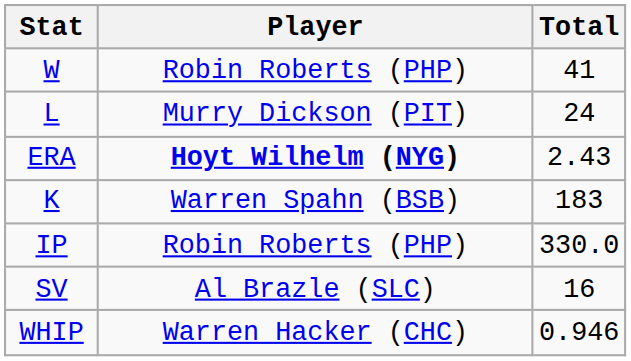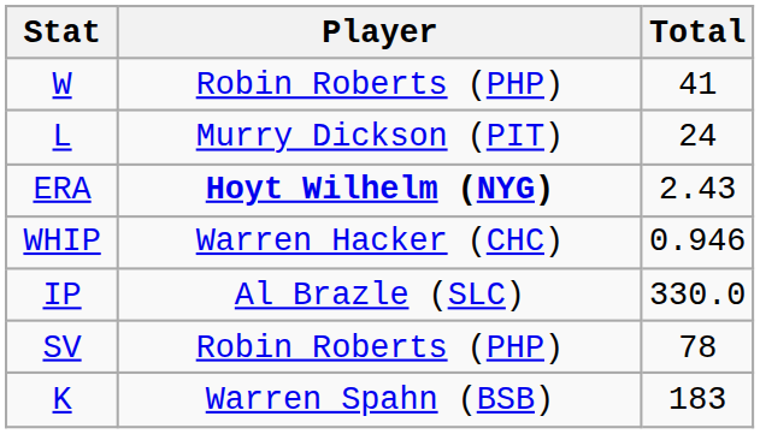rows swapped: K <-> WHIP
IP | Player: Robin Roberts (PHP) -> Al Brazle (SLC)
SV | Player: Al Brazle (SLC) -> Robin Roberts (PHP)
SV | Total: 16 -> 78
